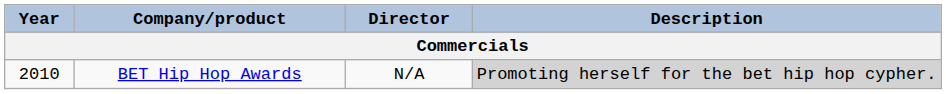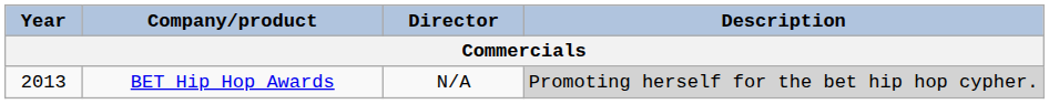BET Hip Hop Awards | Year: 2010 -> 2013
